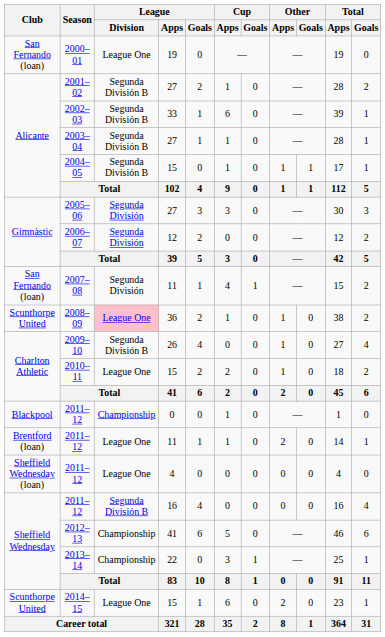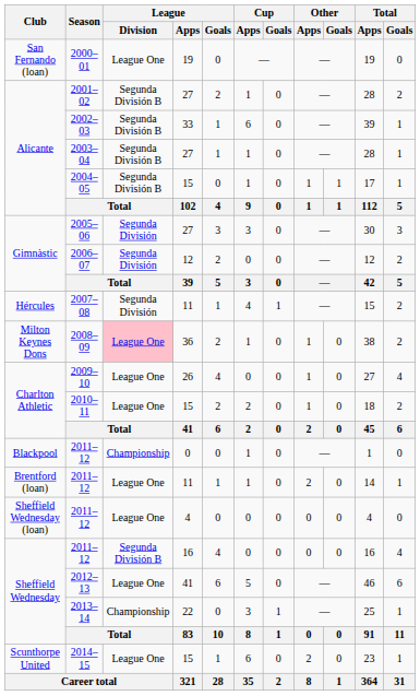2007–08 | Club: San Fernando (loan) -> Hércules
2008–09 | Club: Scunthorpe United -> Milton Keynes Dons
2009–10 | League / Division: Segunda División B -> League One
2012–13 | League / Division: Championship -> League One
